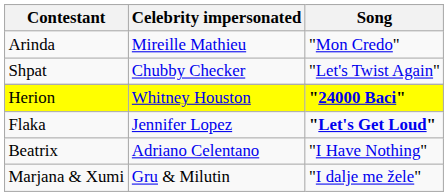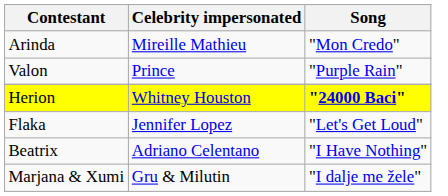+ row: Valon | Prince | "Purple Rain"
- row: Shpat | Chubby Checker | "Let's Twist Again"
Flaka | Song: bold -> normal
